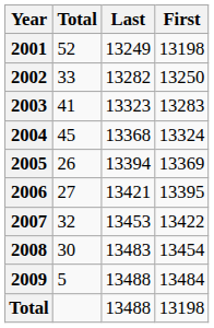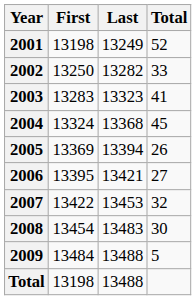columns swapped: First <-> Total
